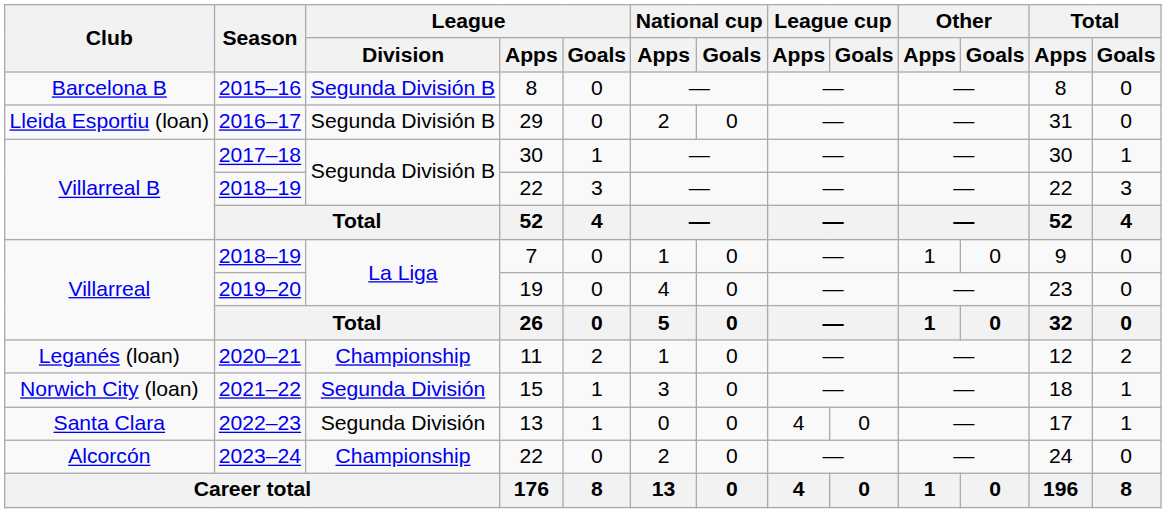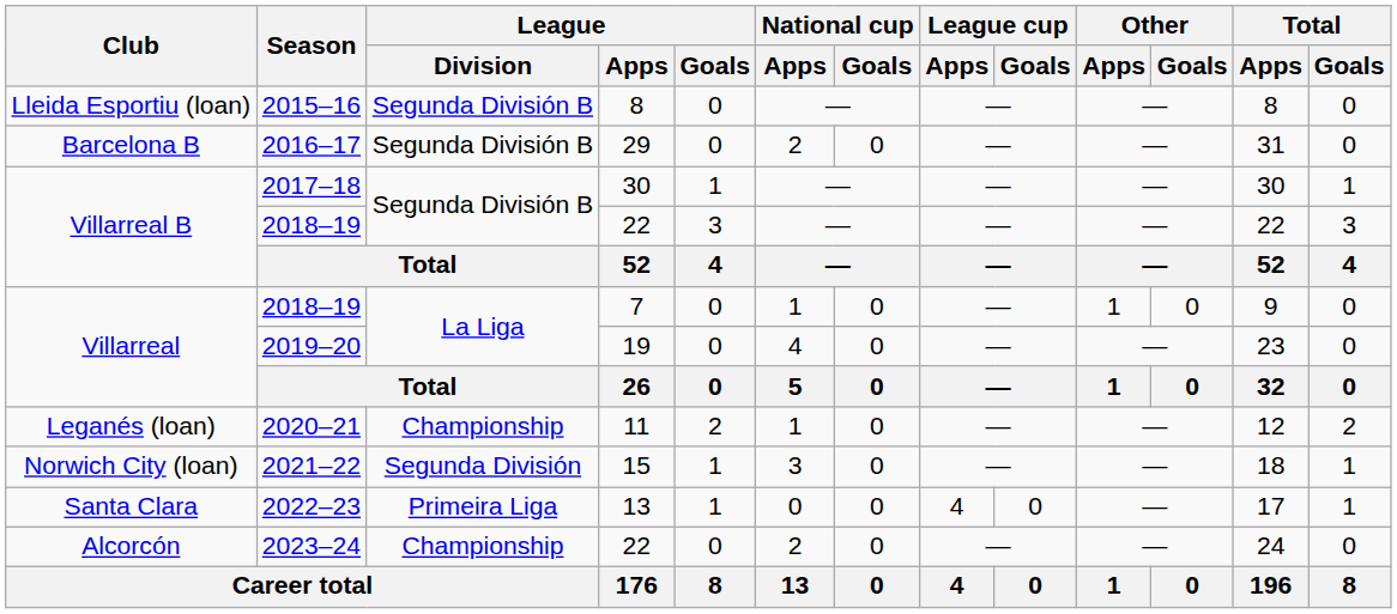2015–16 | Club: Barcelona B -> Lleida Esportiu (loan)
2016–17 | Club: Lleida Esportiu (loan) -> Barcelona B
2022–23 | League / Division: Segunda División -> Primeira Liga
